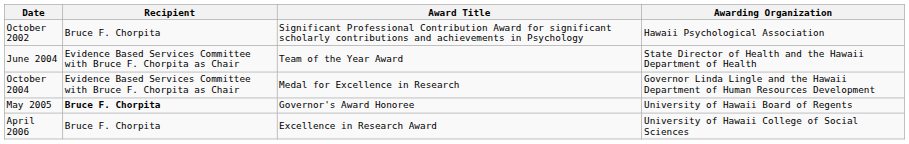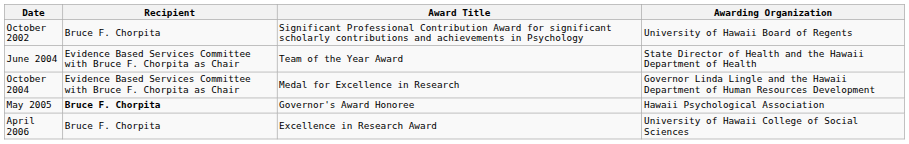October 2002 | Awarding Organization: Hawaii Psychological Association -> University of Hawaii Board of Regents
May 2005 | Awarding Organization: University of Hawaii Board of Regents -> Hawaii Psychological Association
